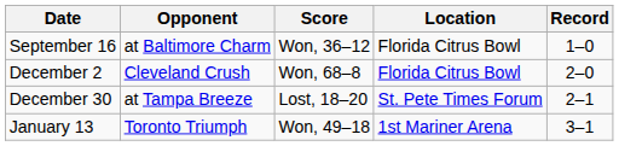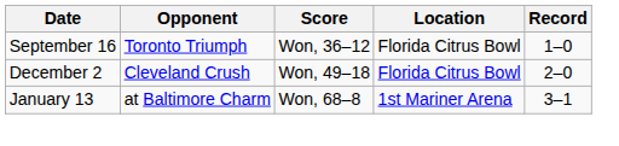September 16 | Opponent: at Baltimore Charm -> Toronto Triumph
December 2 | Score: Won, 68–8 -> Won, 49–18
- row: December 30 | at Tampa Breeze | Lost, 18–20 | St. Pete Times Forum | 2–1
January 13 | Opponent: Toronto Triumph -> at Baltimore Charm
January 13 | Score: Won, 49–18 -> Won, 68–8
